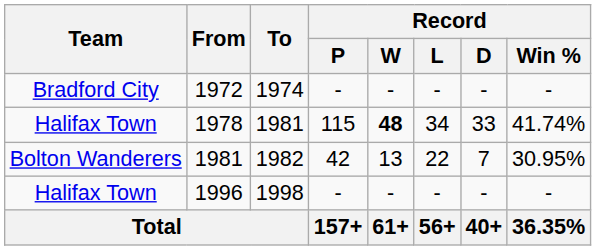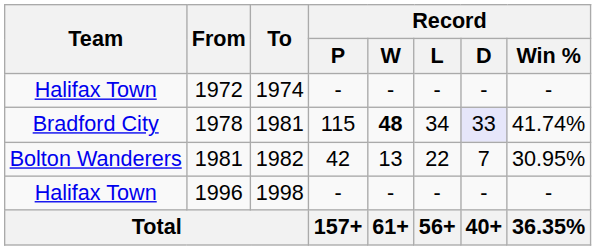1972 | Team: Bradford City -> Halifax Town
1978 | Team: Halifax Town -> Bradford City
1978 | Record / D: no background -> lavender background
